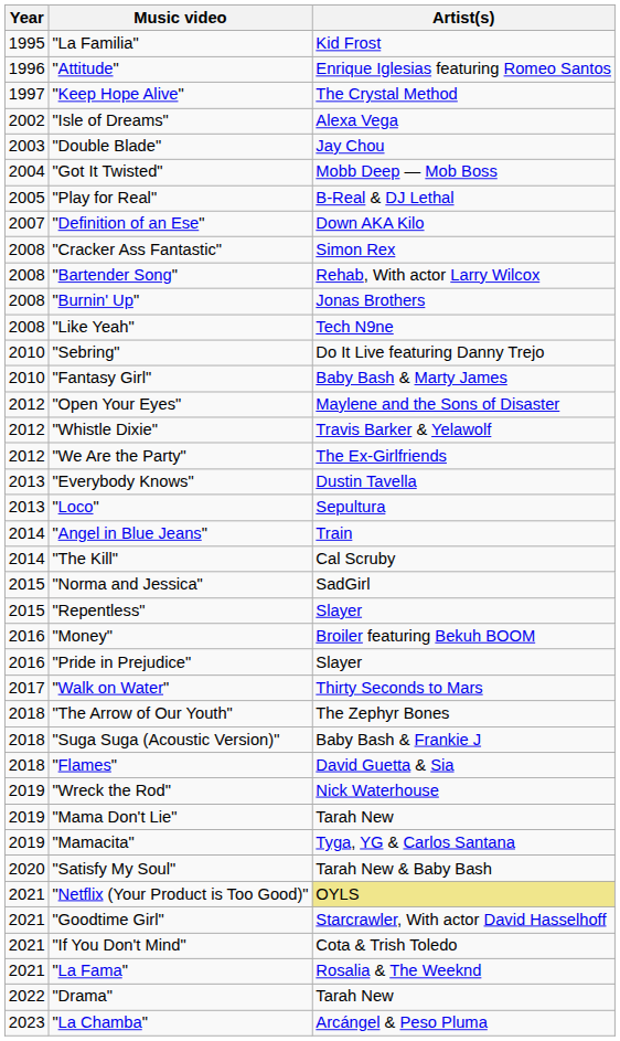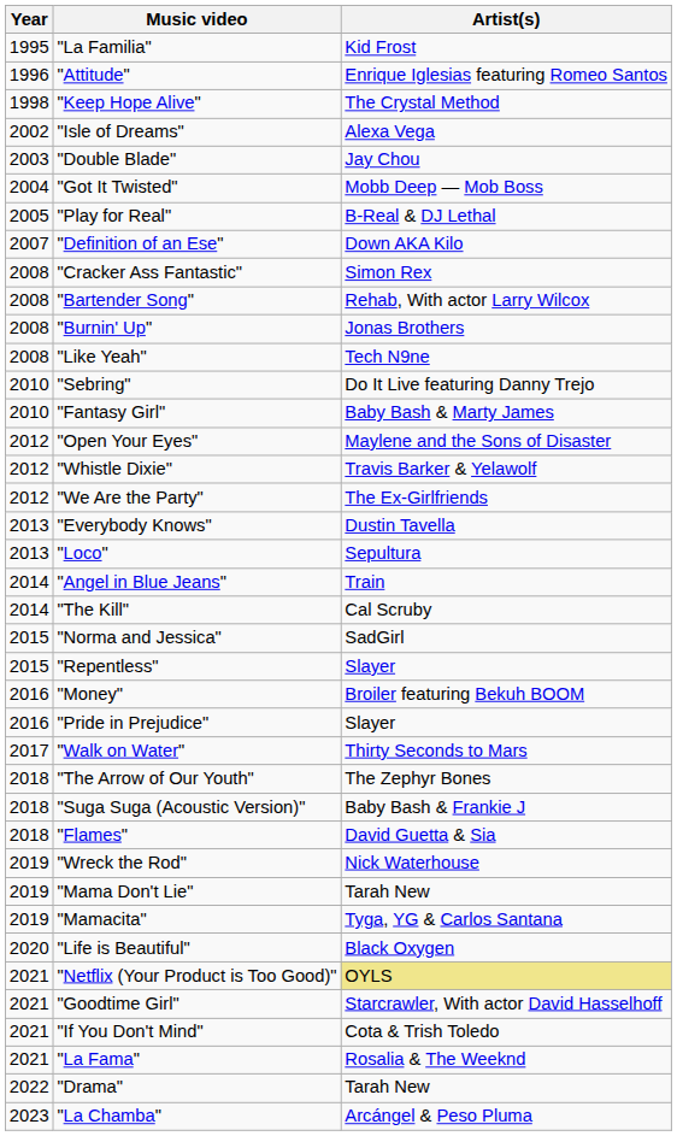"Keep Hope Alive" | Year: 1997 -> 1998
- row: 2020 | "Satisfy My Soul" | Tarah New & Baby Bash
+ row: 2020 | "Life is Beautiful" | Black Oxygen
